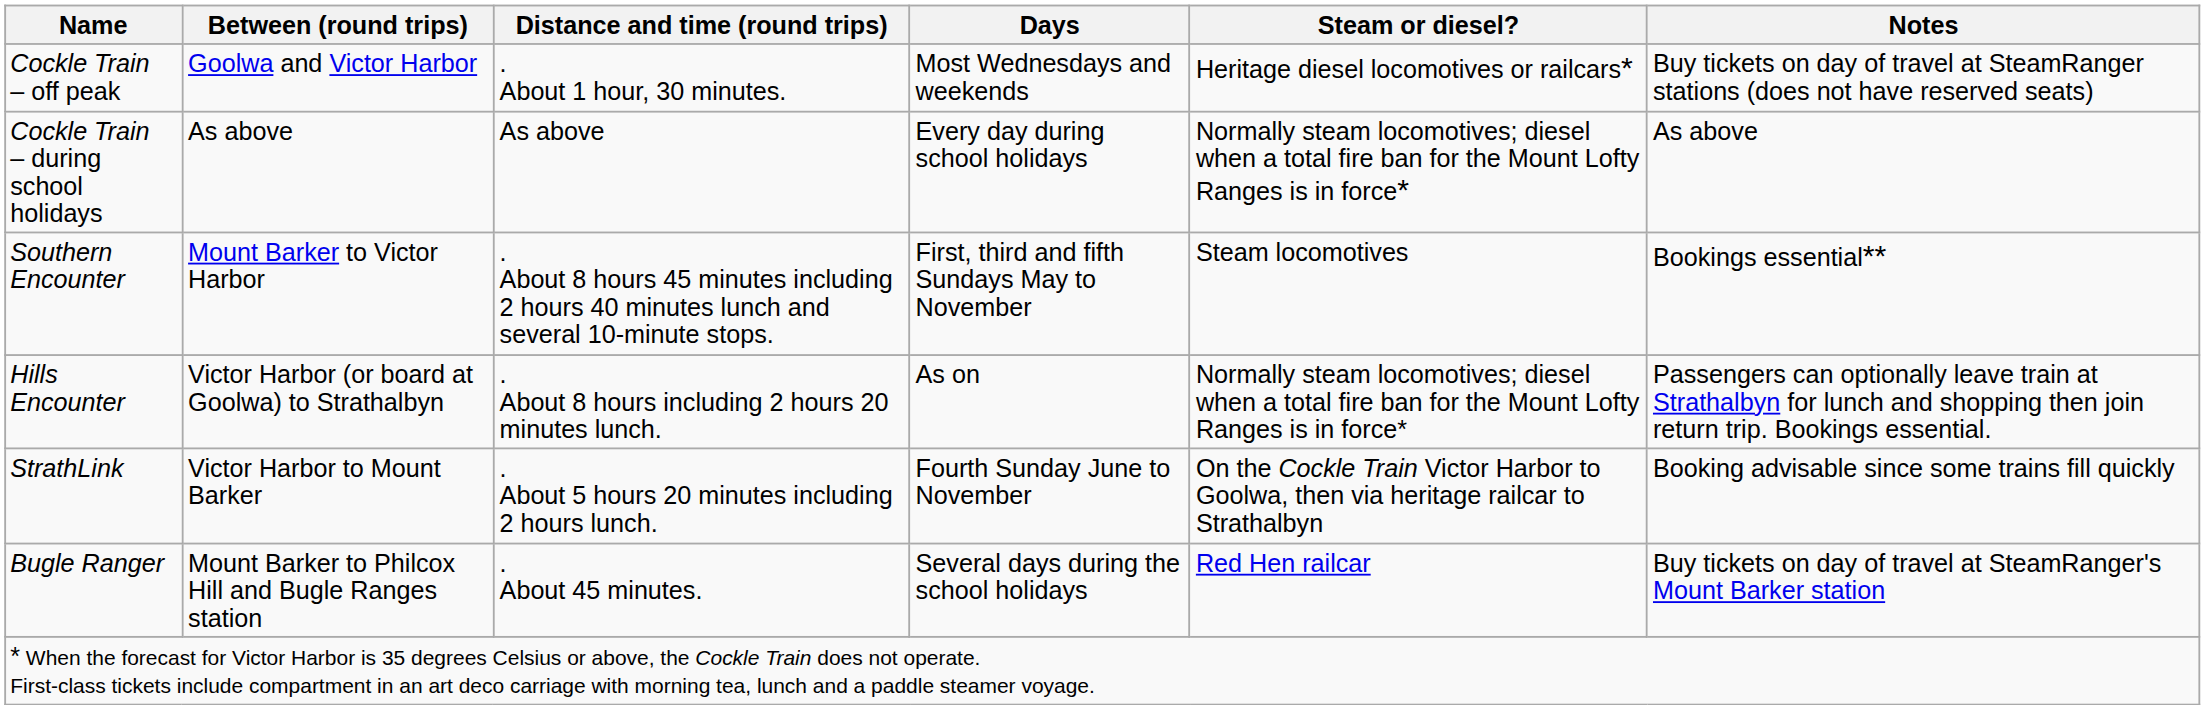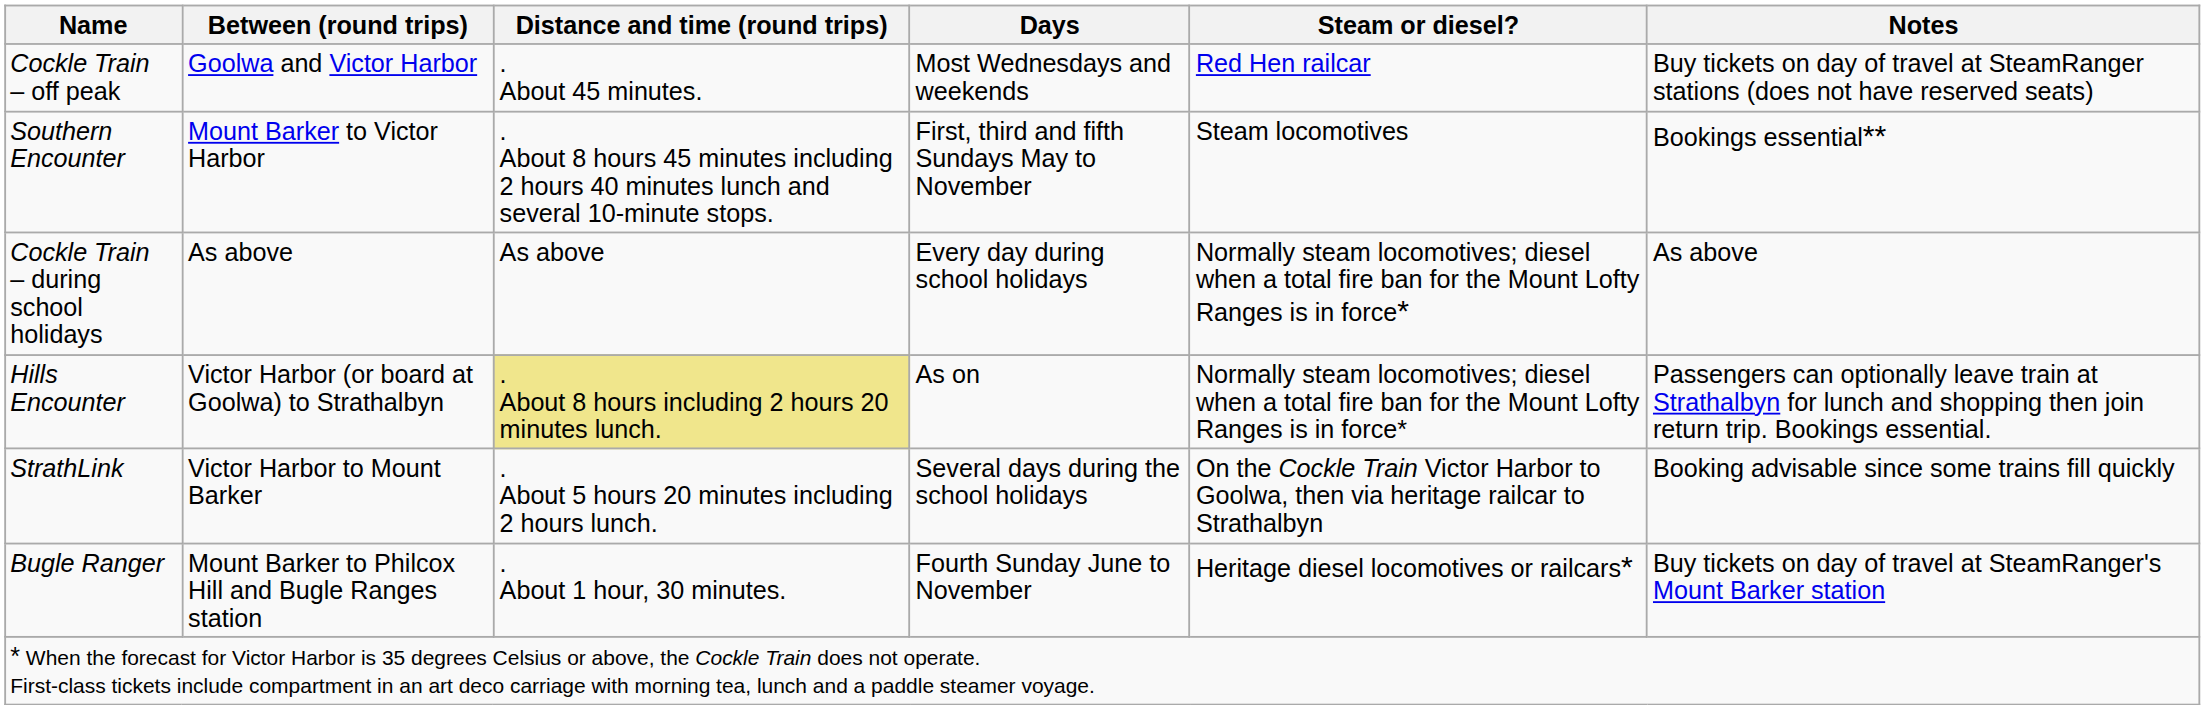Cockle Train – off peak | Distance and time (round trips): . About 1 hour, 30 minutes. -> . About 45 minutes.
Cockle Train – off peak | Steam or diesel?: Heritage diesel locomotives or railcars* -> Red Hen railcar
rows swapped: Cockle Train – during school holidays <-> Southern Encounter
Hills Encounter | Distance and time (round trips): no background -> khaki background
StrathLink | Days: Fourth Sunday June to November -> Several days during the school holidays
Bugle Ranger | Distance and time (round trips): . About 45 minutes. -> . About 1 hour, 30 minutes.
Bugle Ranger | Days: Several days during the school holidays -> Fourth Sunday June to November
Bugle Ranger | Steam or diesel?: Red Hen railcar -> Heritage diesel locomotives or railcars*
